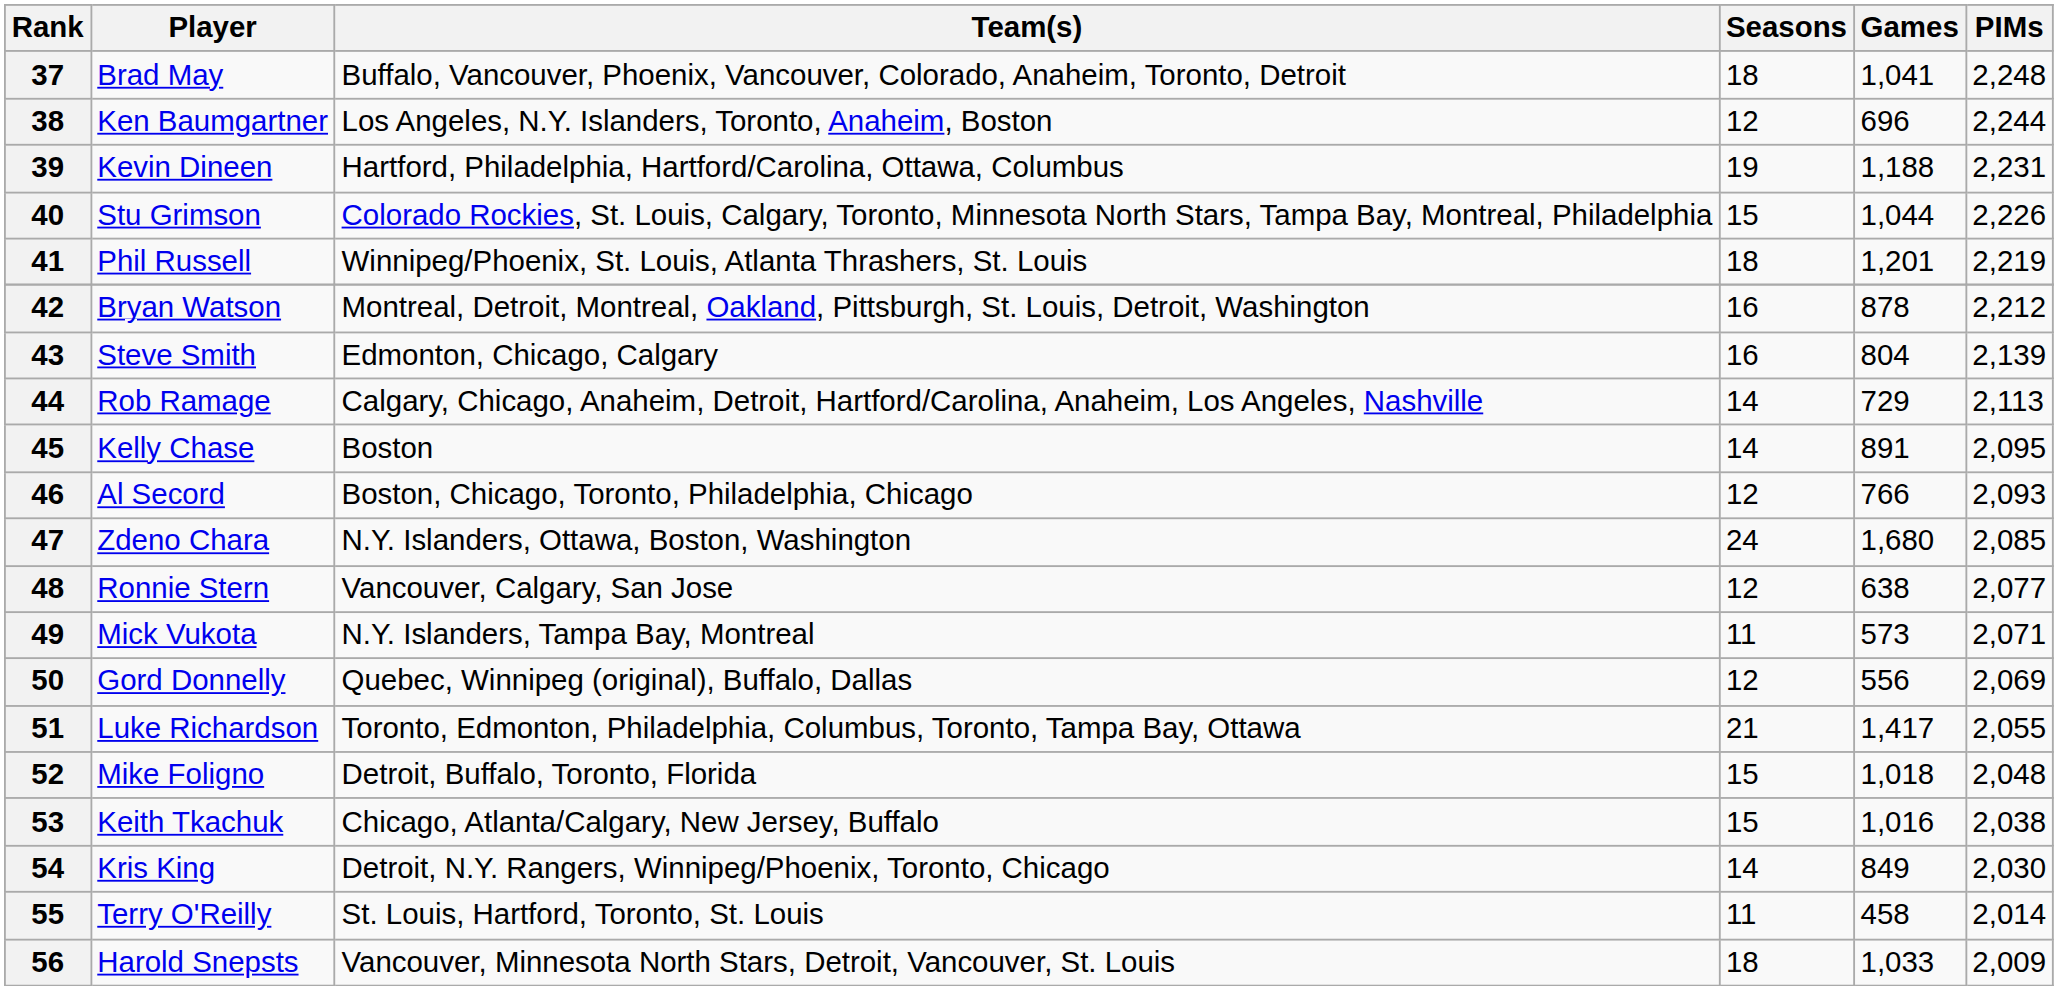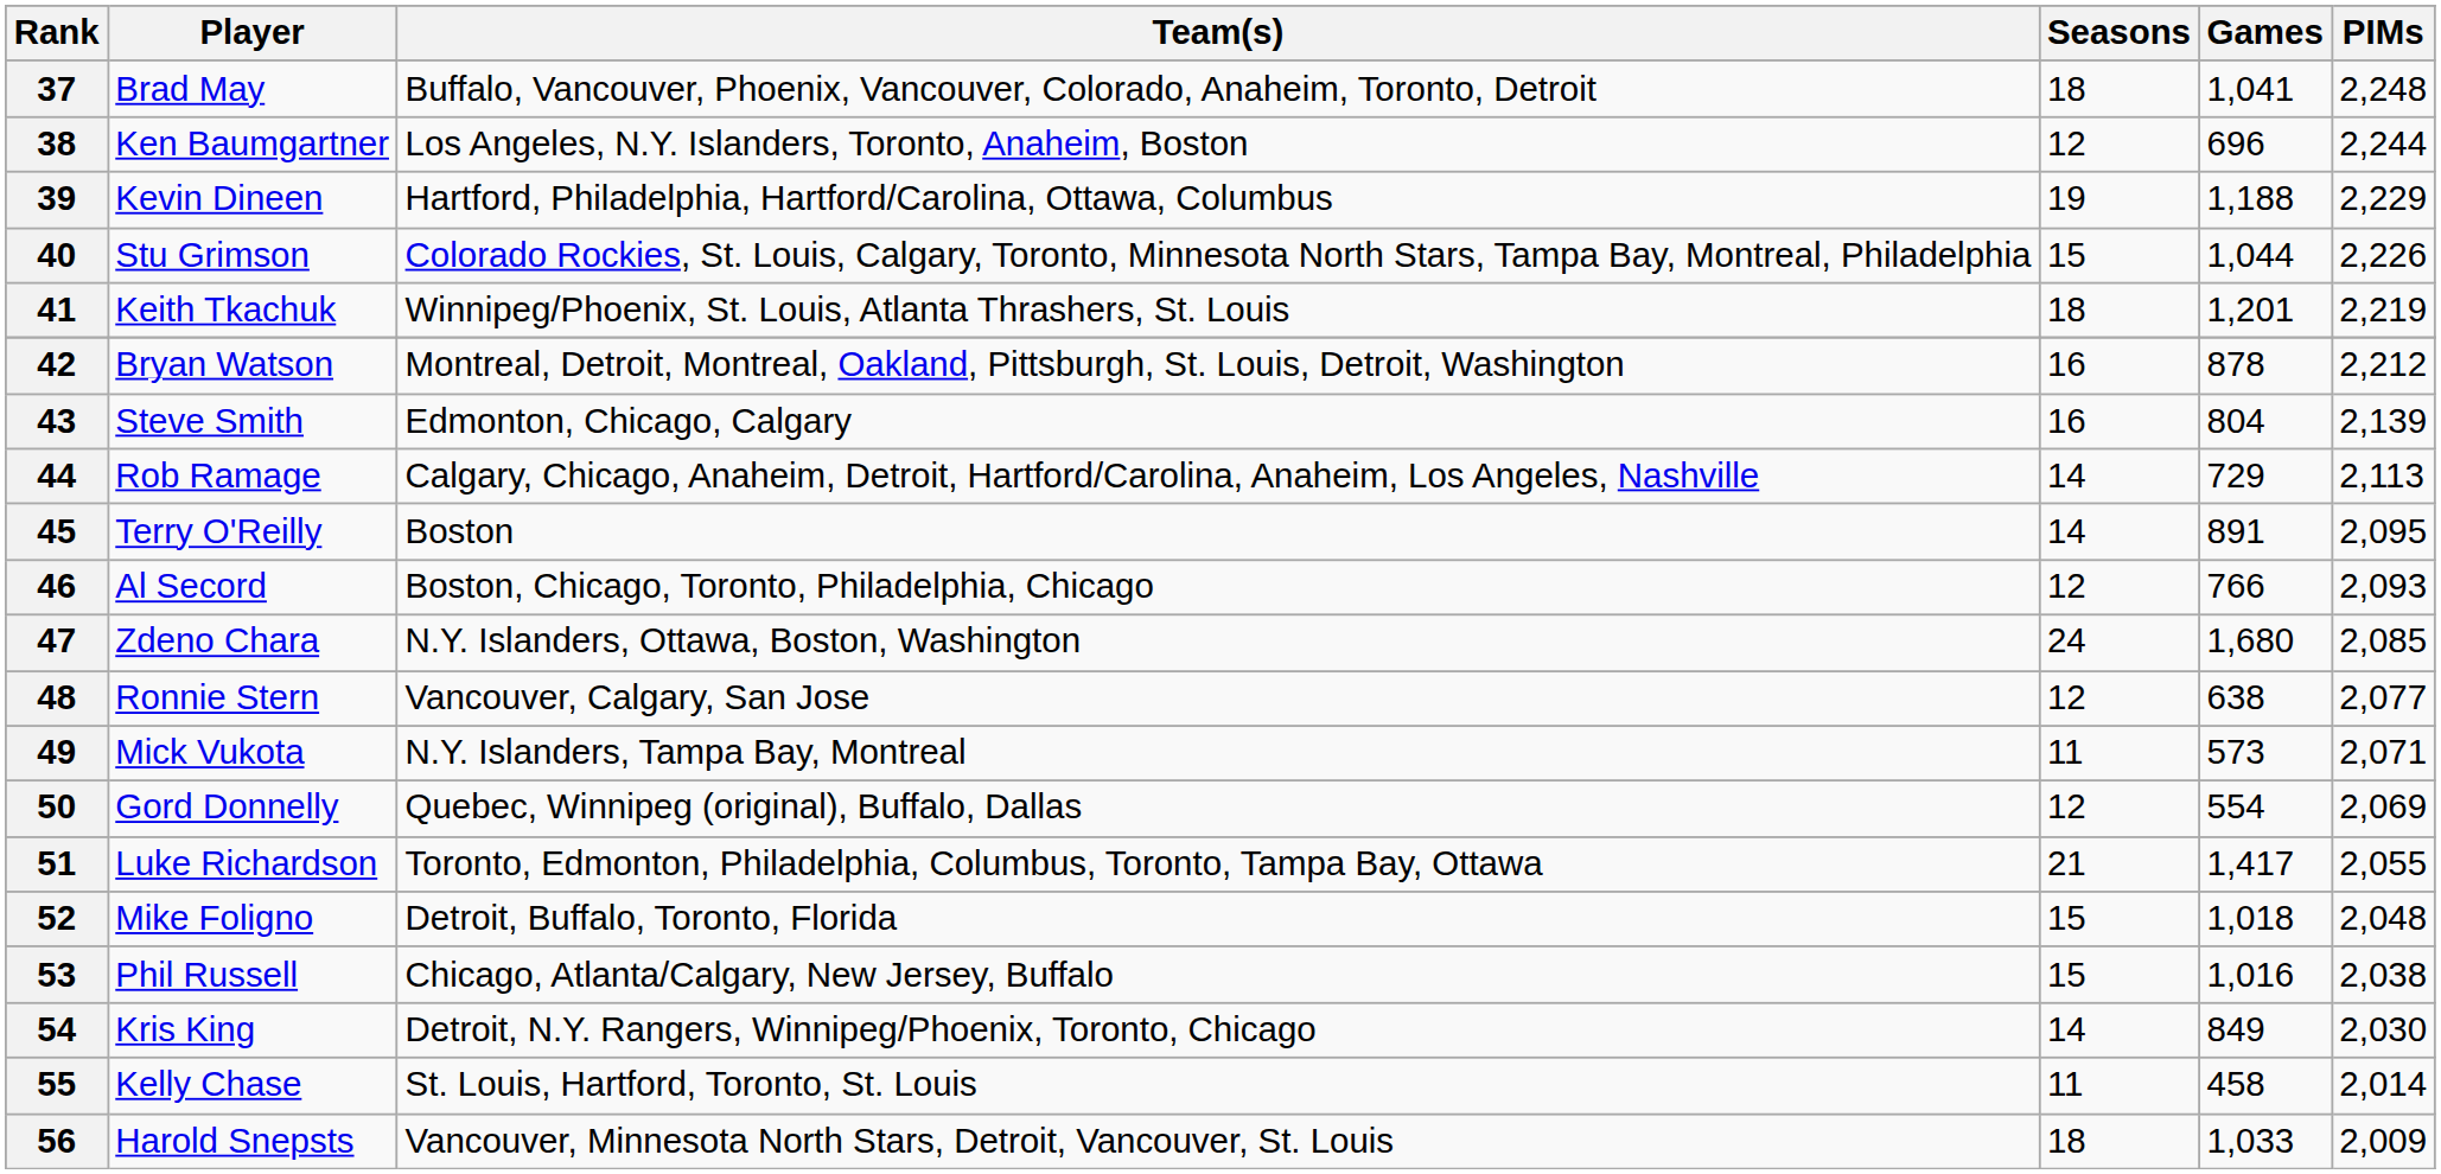39 | PIMs: 2,231 -> 2,229
41 | Player: Phil Russell -> Keith Tkachuk
45 | Player: Kelly Chase -> Terry O'Reilly
50 | Games: 556 -> 554
53 | Player: Keith Tkachuk -> Phil Russell
55 | Player: Terry O'Reilly -> Kelly Chase
